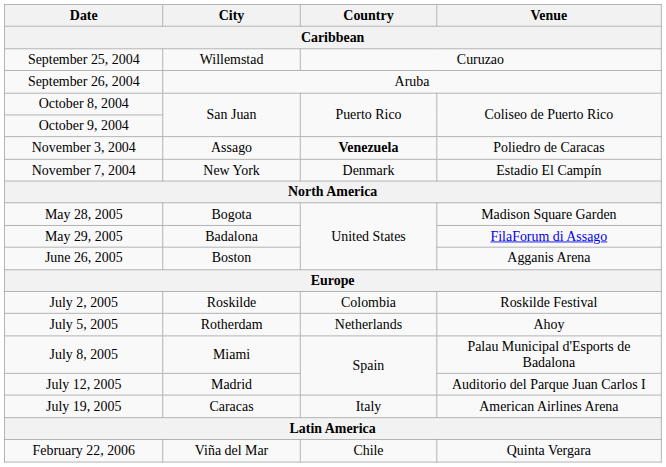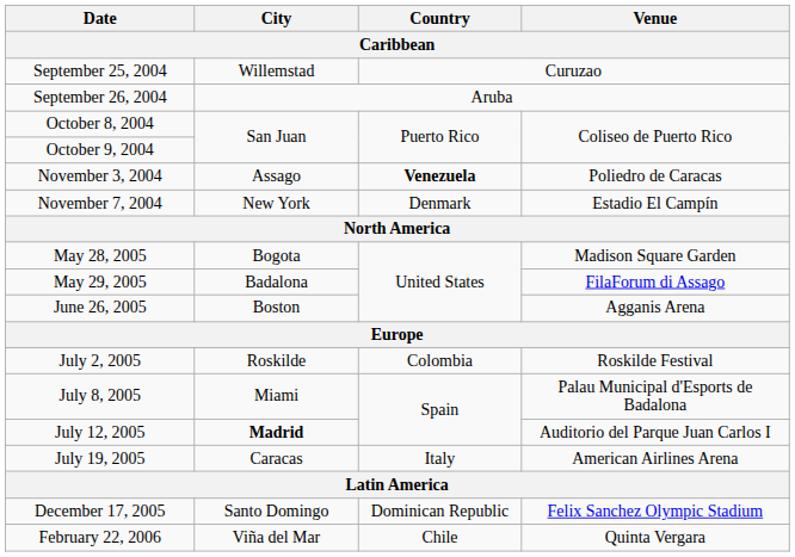- row: July 5, 2005 | Rotherdam | Netherlands | Ahoy
July 12, 2005 | City: normal -> bold
+ row: December 17, 2005 | Santo Domingo | Dominican Republic | Felix Sanchez Olympic Stadium
